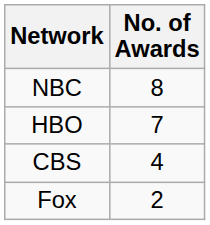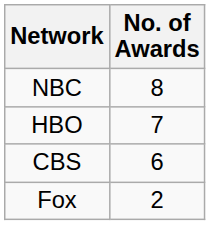CBS | No. of Awards: 4 -> 6
